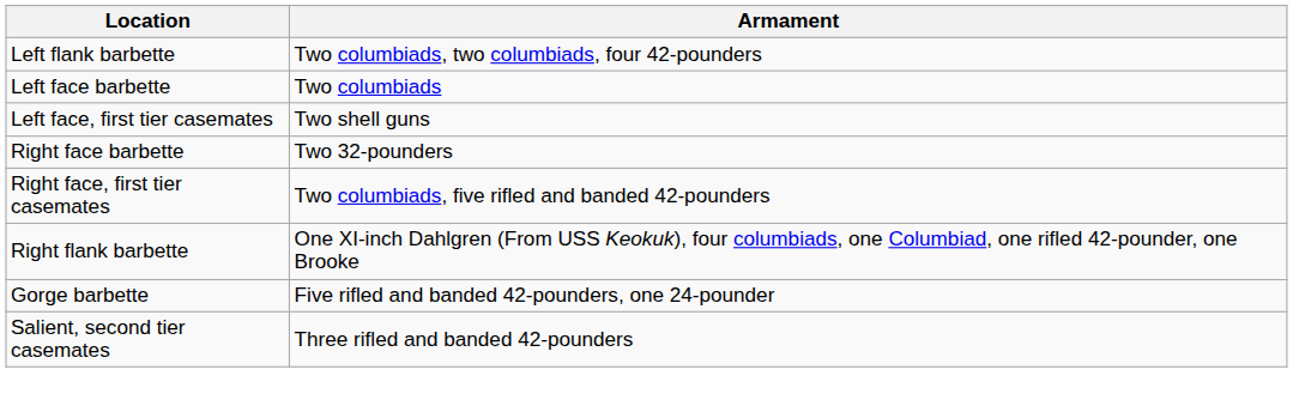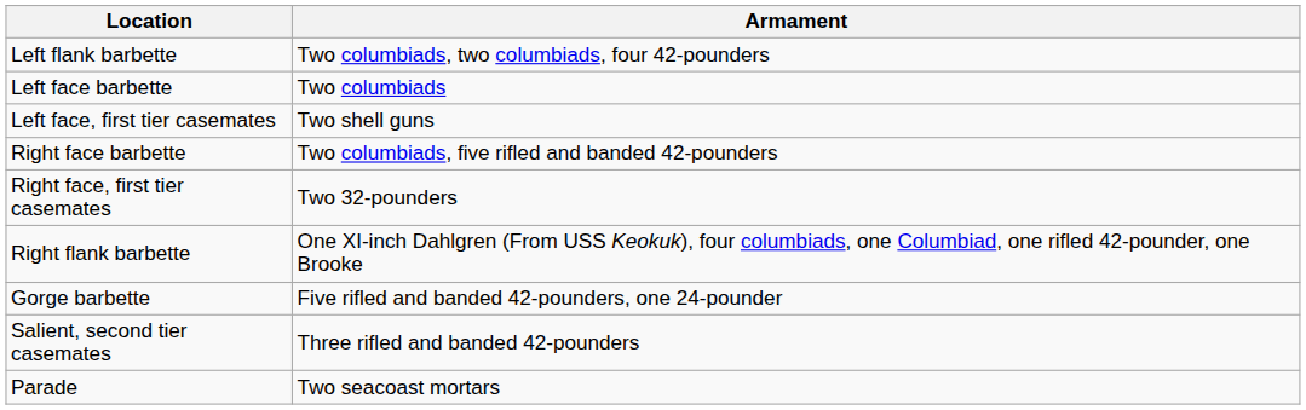Right face barbette | Armament: Two 32-pounders -> Two columbiads, five rifled and banded 42-pounders
Right face, first tier casemates | Armament: Two columbiads, five rifled and banded 42-pounders -> Two 32-pounders
+ row: Parade | Two seacoast mortars
